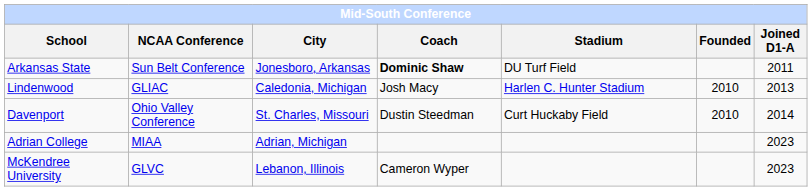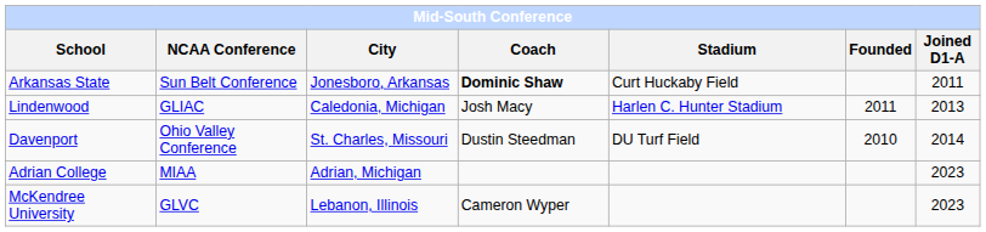Arkansas State | Stadium: DU Turf Field -> Curt Huckaby Field
Lindenwood | Founded: 2010 -> 2011
Davenport | Stadium: Curt Huckaby Field -> DU Turf Field
